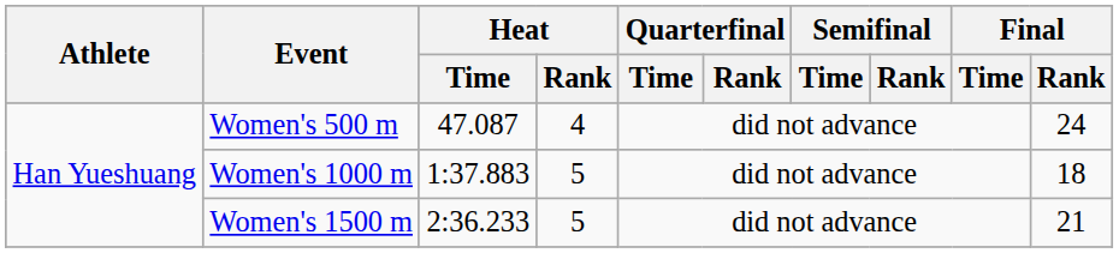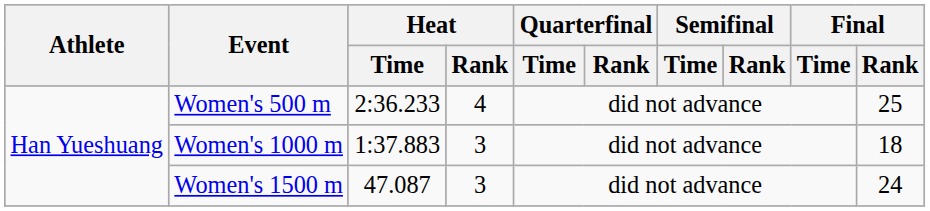Women's 500 m | Heat / Time: 47.087 -> 2:36.233
Women's 500 m | Final / Rank: 24 -> 25
Women's 1000 m | Heat / Rank: 5 -> 3
Women's 1500 m | Heat / Time: 2:36.233 -> 47.087
Women's 1500 m | Heat / Rank: 5 -> 3
Women's 1500 m | Final / Rank: 21 -> 24
